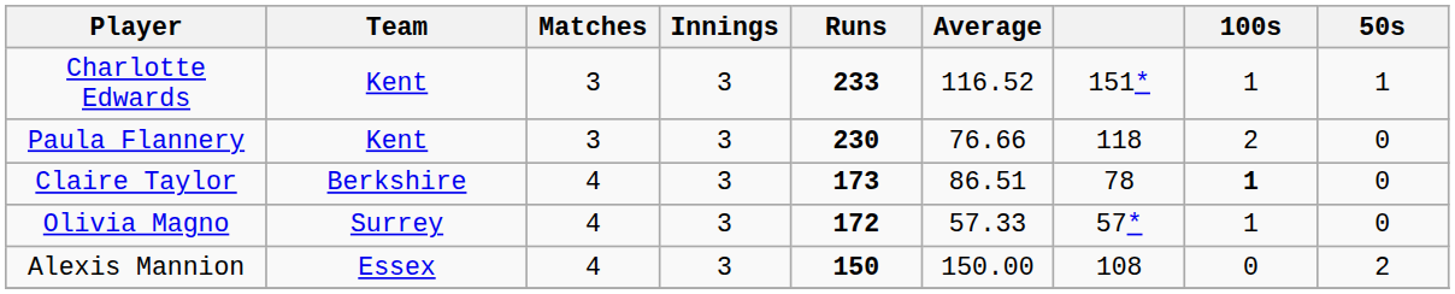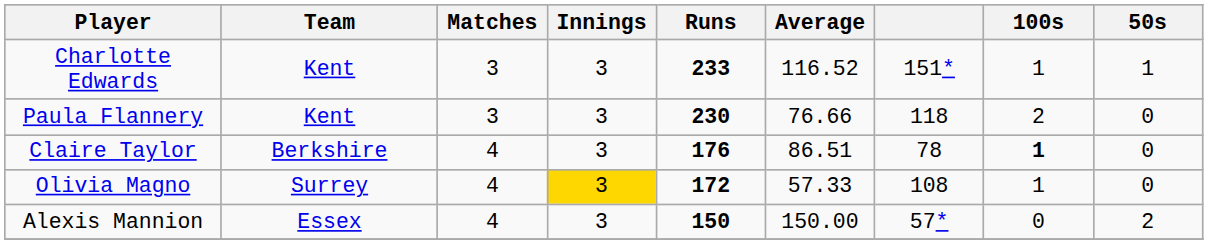Claire Taylor | Runs: 173 -> 176
Olivia Magno | Innings: no background -> gold background
Olivia Magno | column 7: 57* -> 108
Alexis Mannion | column 7: 108 -> 57*
